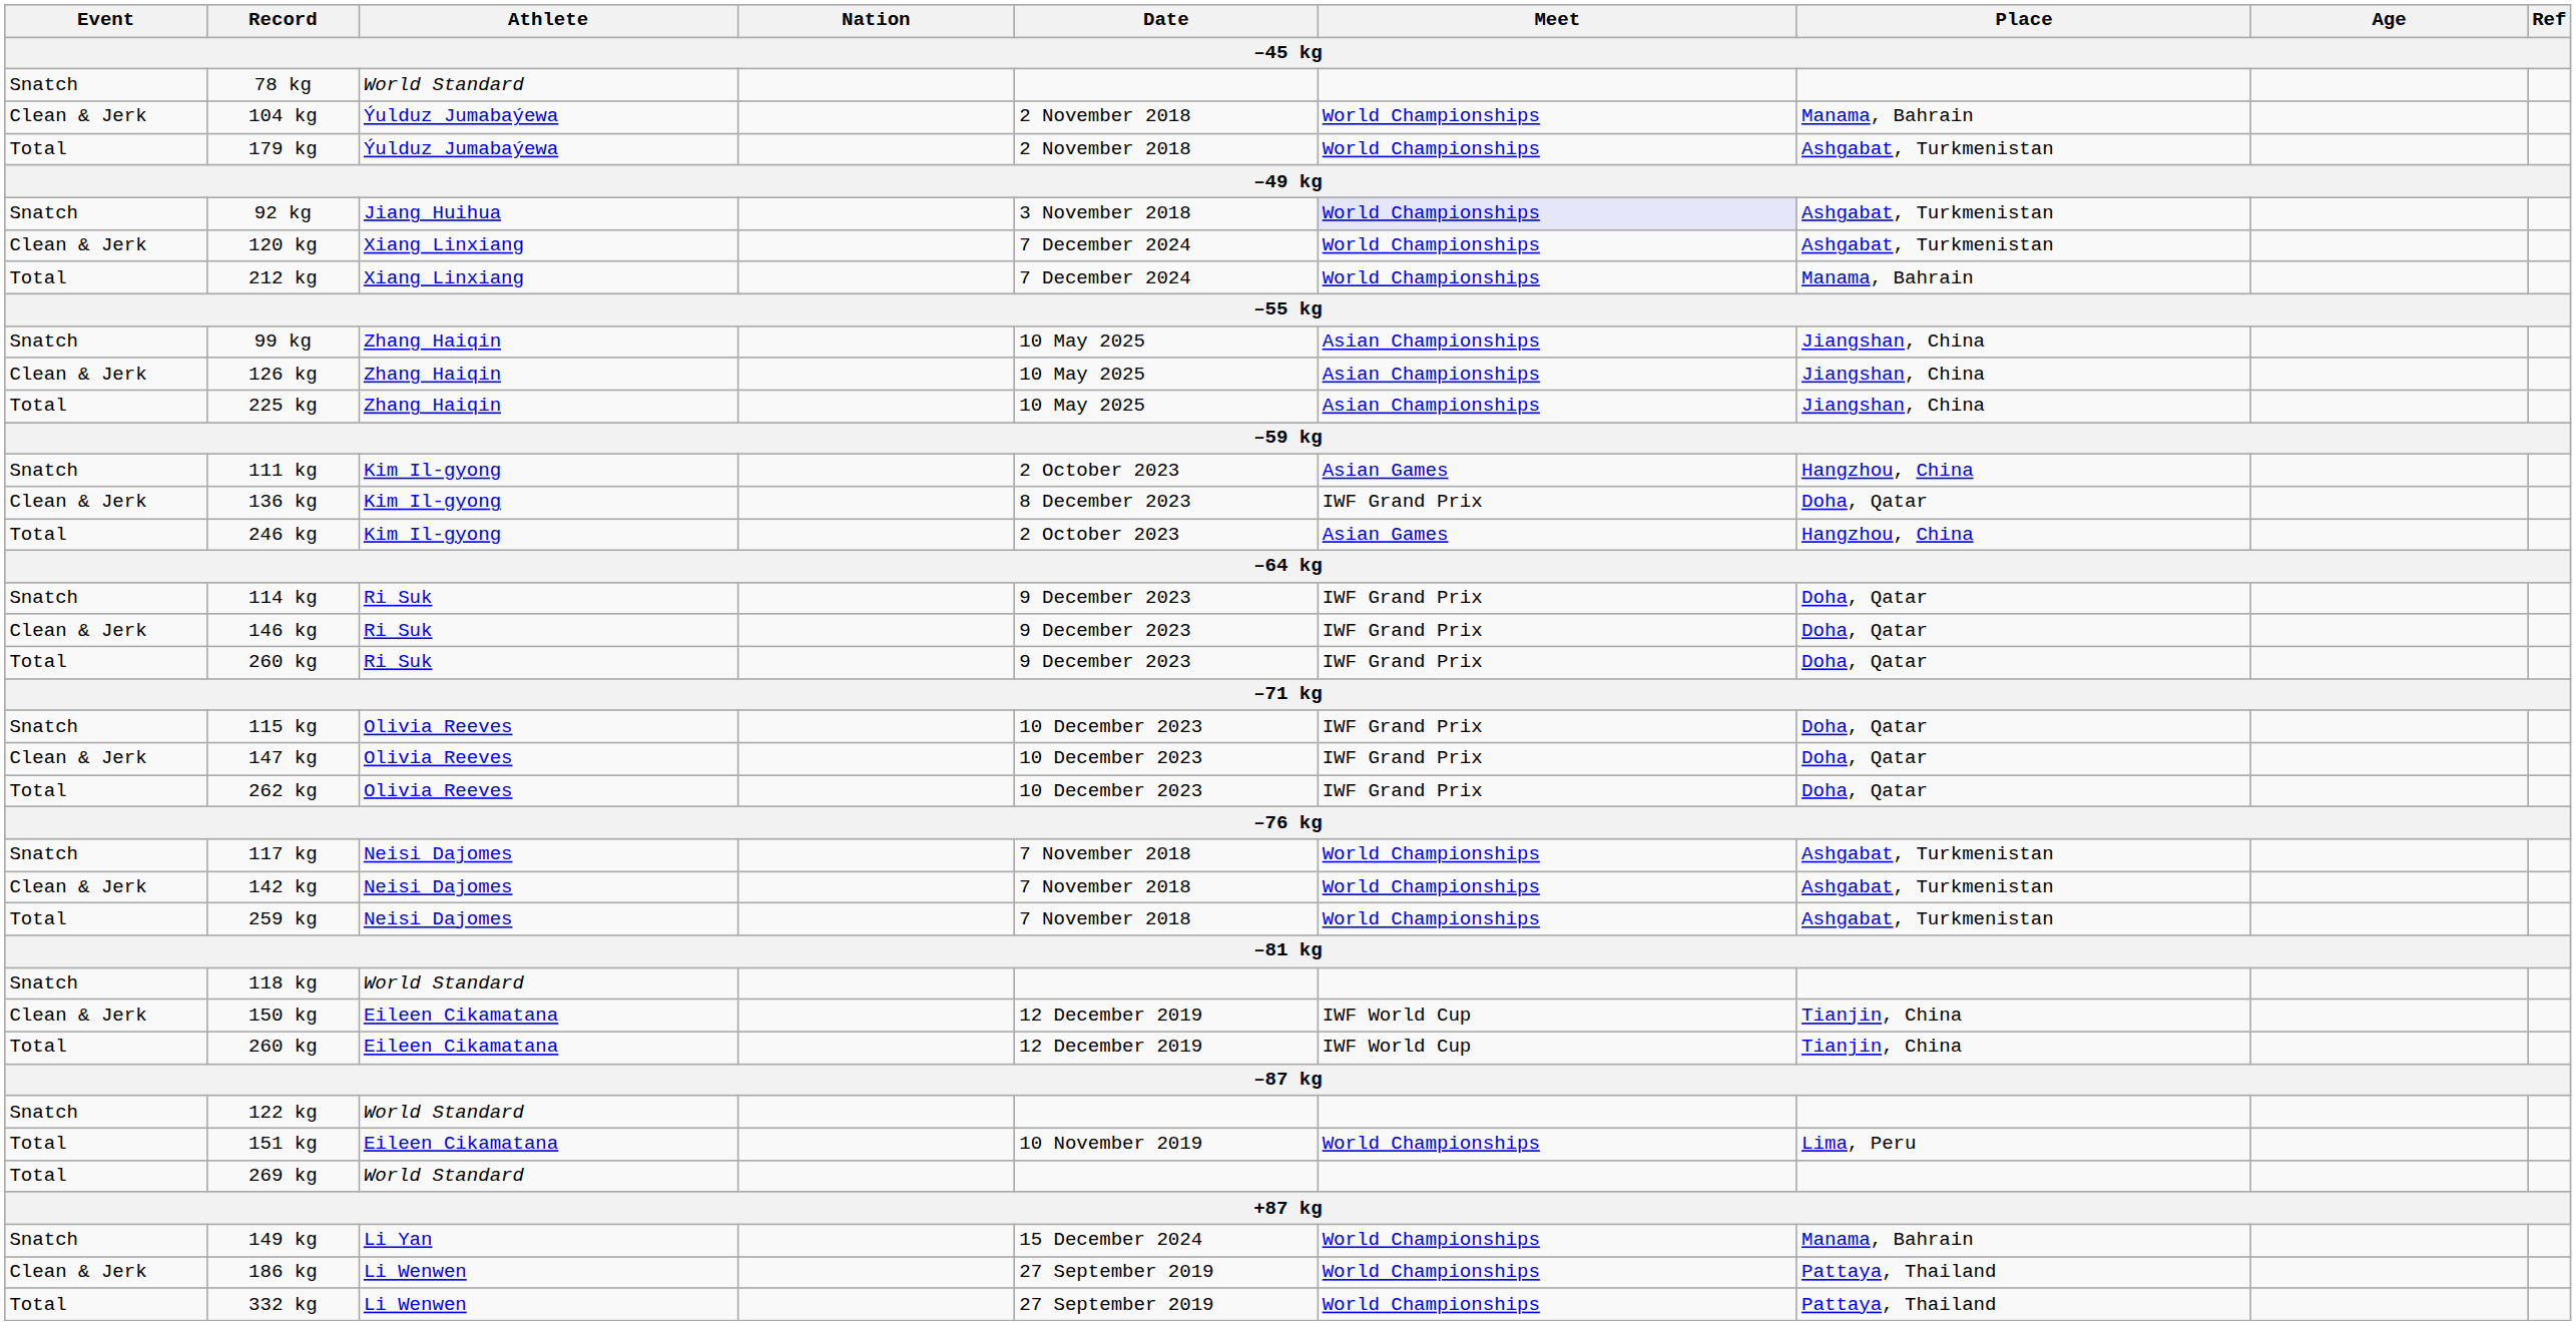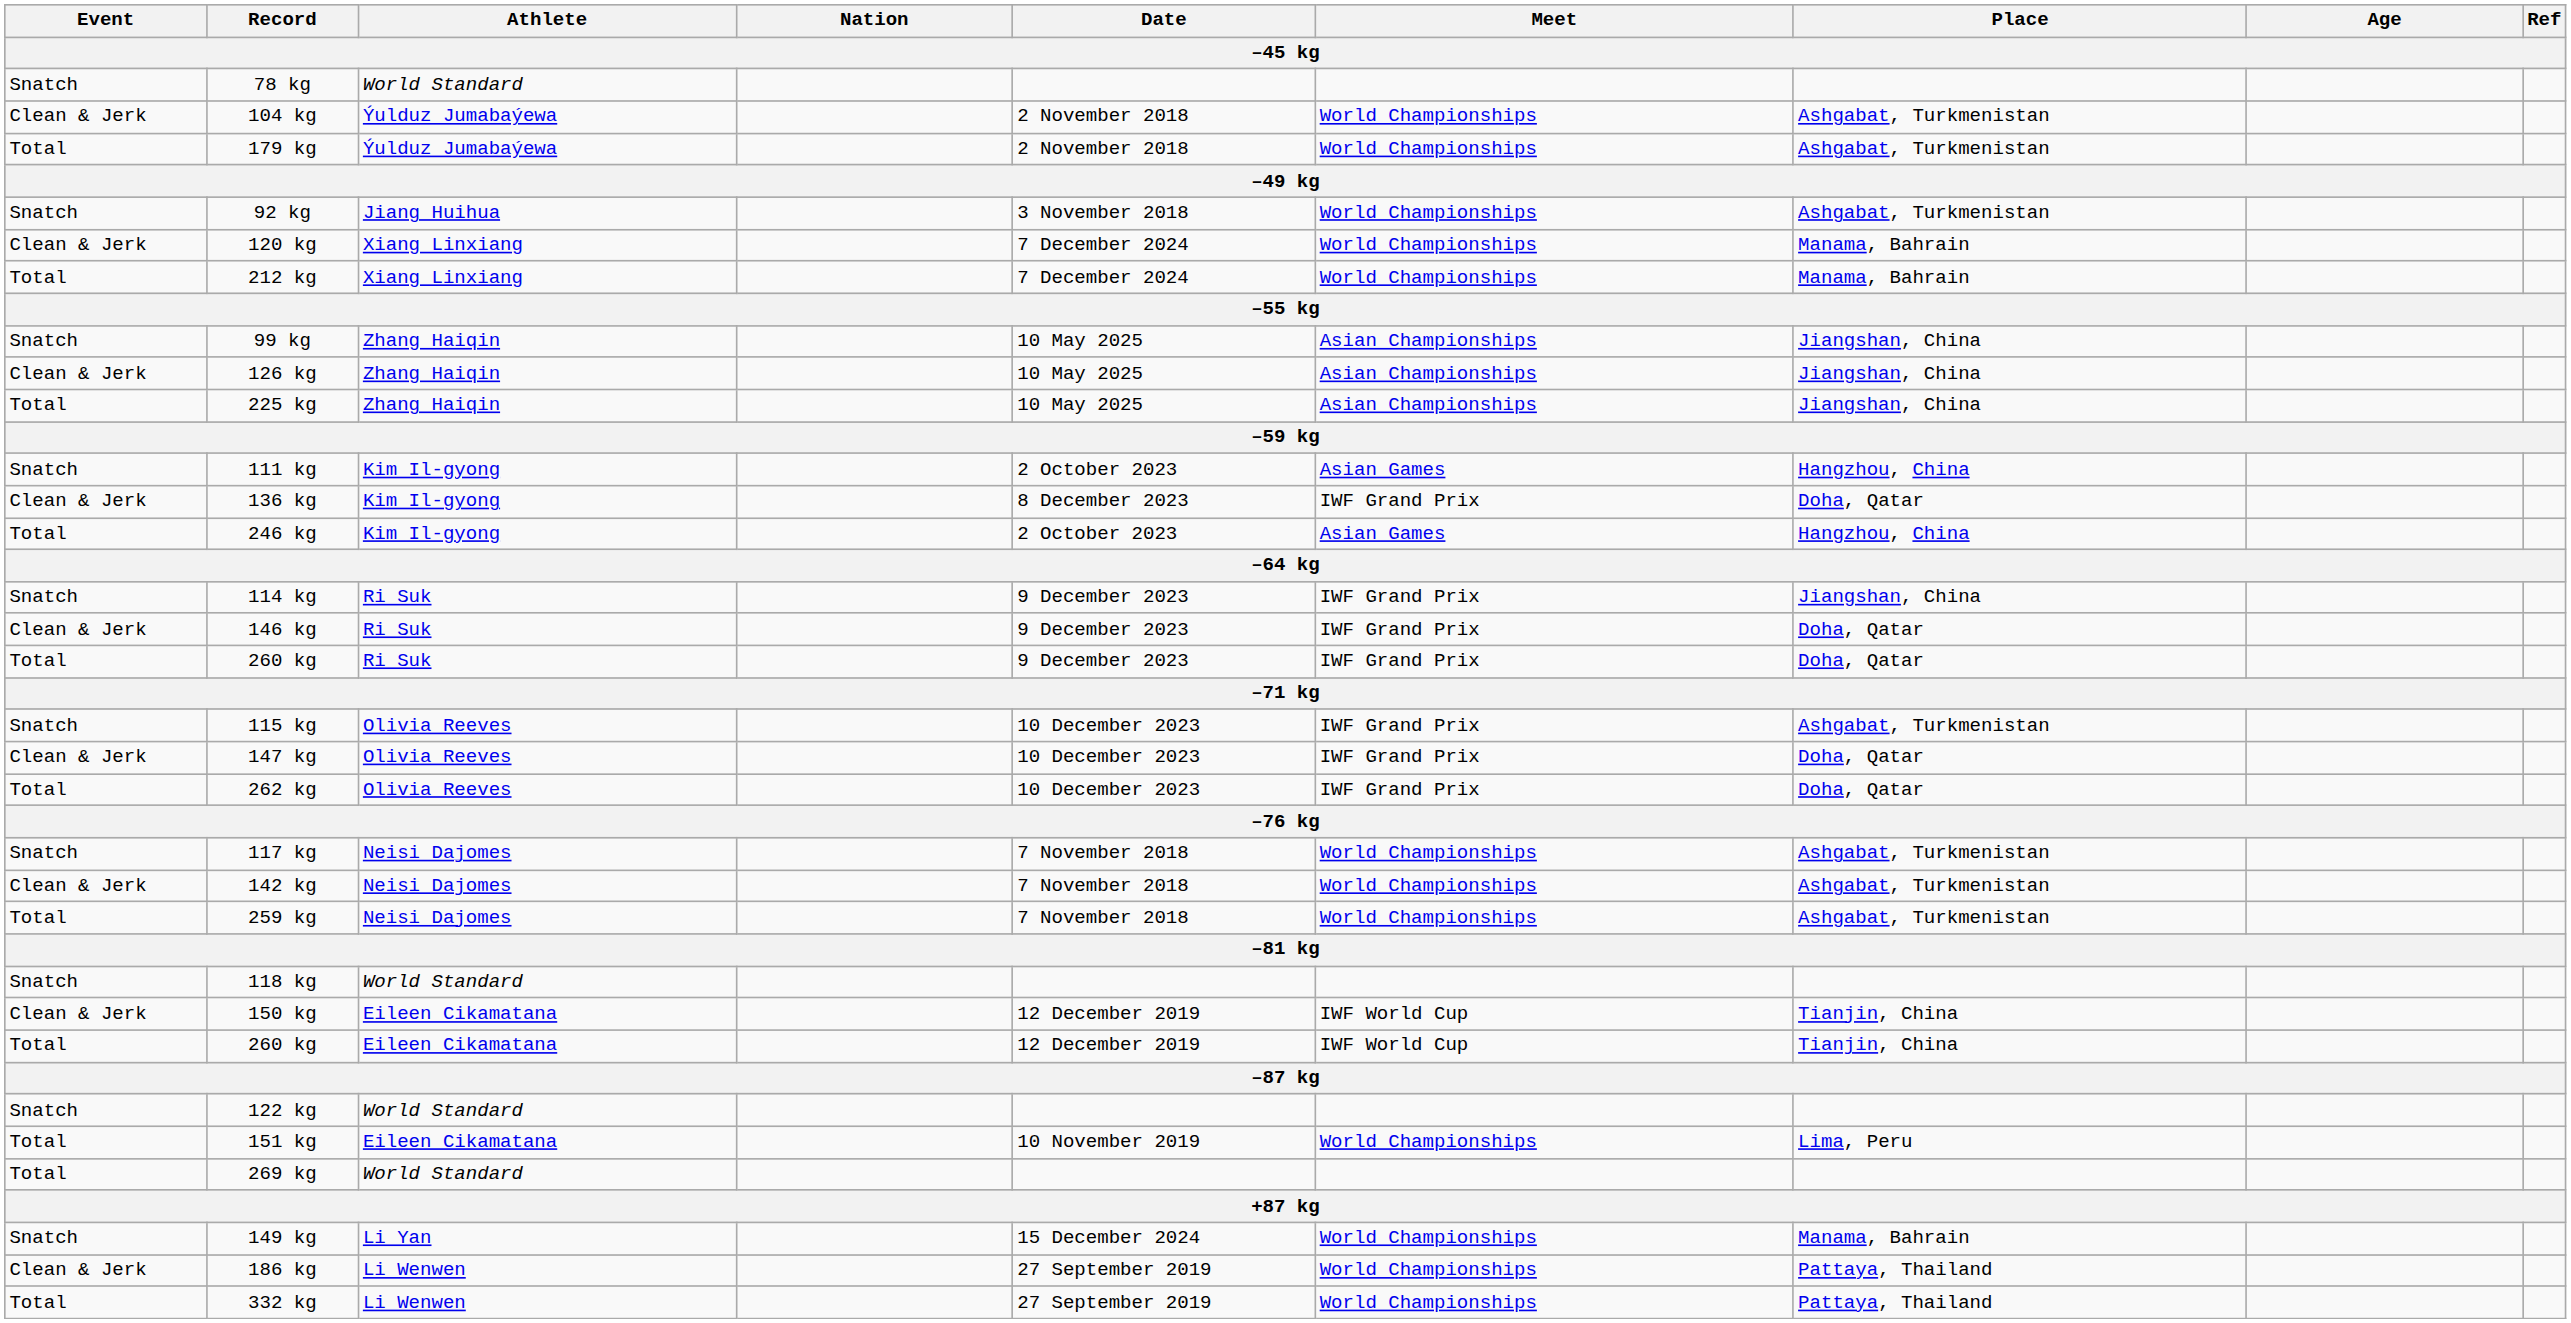104 kg | Place: Manama, Bahrain -> Ashgabat, Turkmenistan
92 kg | Meet: lavender background -> no background
120 kg | Place: Ashgabat, Turkmenistan -> Manama, Bahrain
114 kg | Place: Doha, Qatar -> Jiangshan, China
115 kg | Place: Doha, Qatar -> Ashgabat, Turkmenistan
